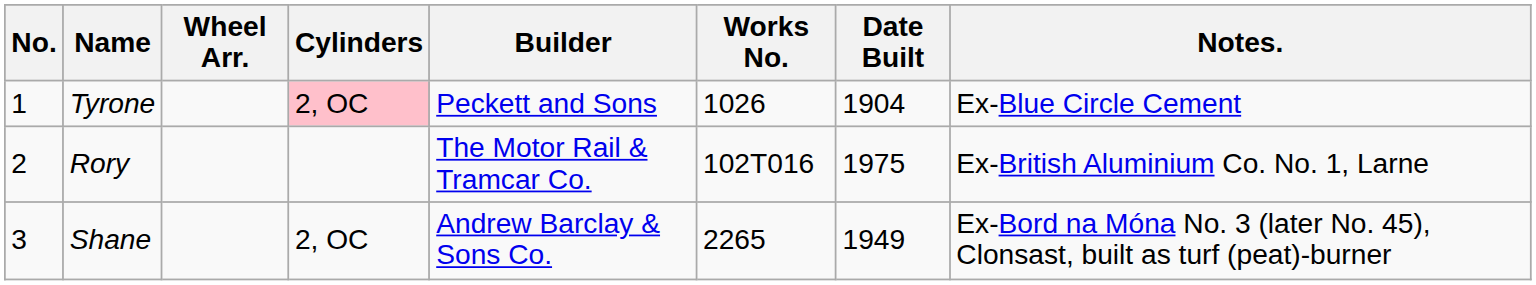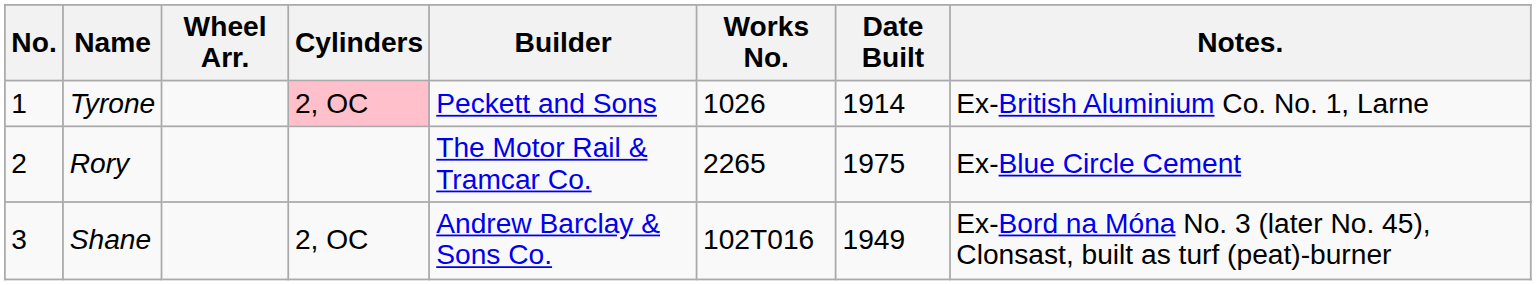Tyrone | Date Built: 1904 -> 1914
Tyrone | Notes.: Ex-Blue Circle Cement -> Ex-British Aluminium Co. No. 1, Larne
Rory | Works No.: 102T016 -> 2265
Rory | Notes.: Ex-British Aluminium Co. No. 1, Larne -> Ex-Blue Circle Cement
Shane | Works No.: 2265 -> 102T016
